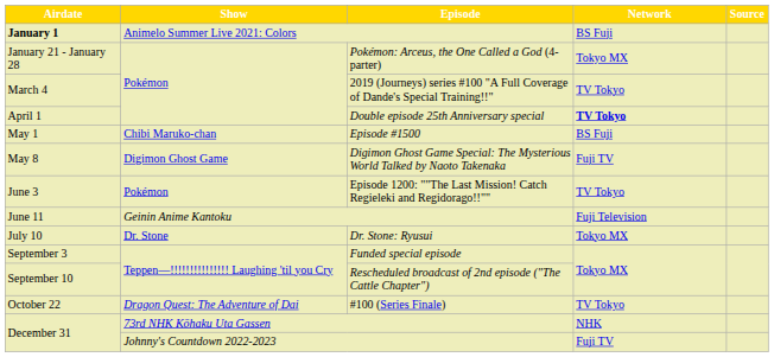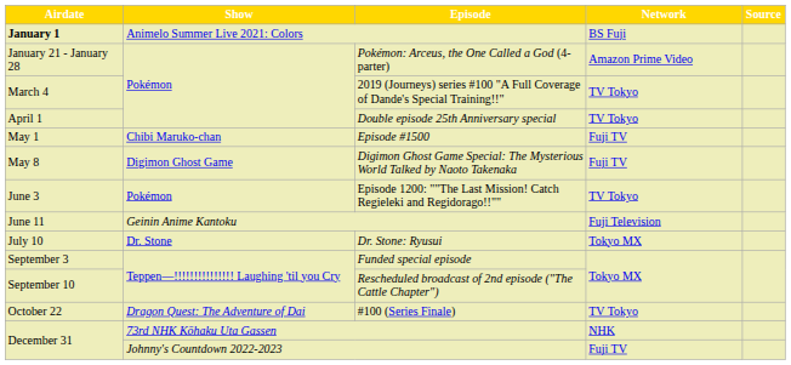Pokémon: Arceus, the One Called a God (4-parter) | Network: Tokyo MX -> Amazon Prime Video
Double episode 25th Anniversary special | Network: bold -> normal
Episode #1500 | Network: BS Fuji -> Fuji TV
